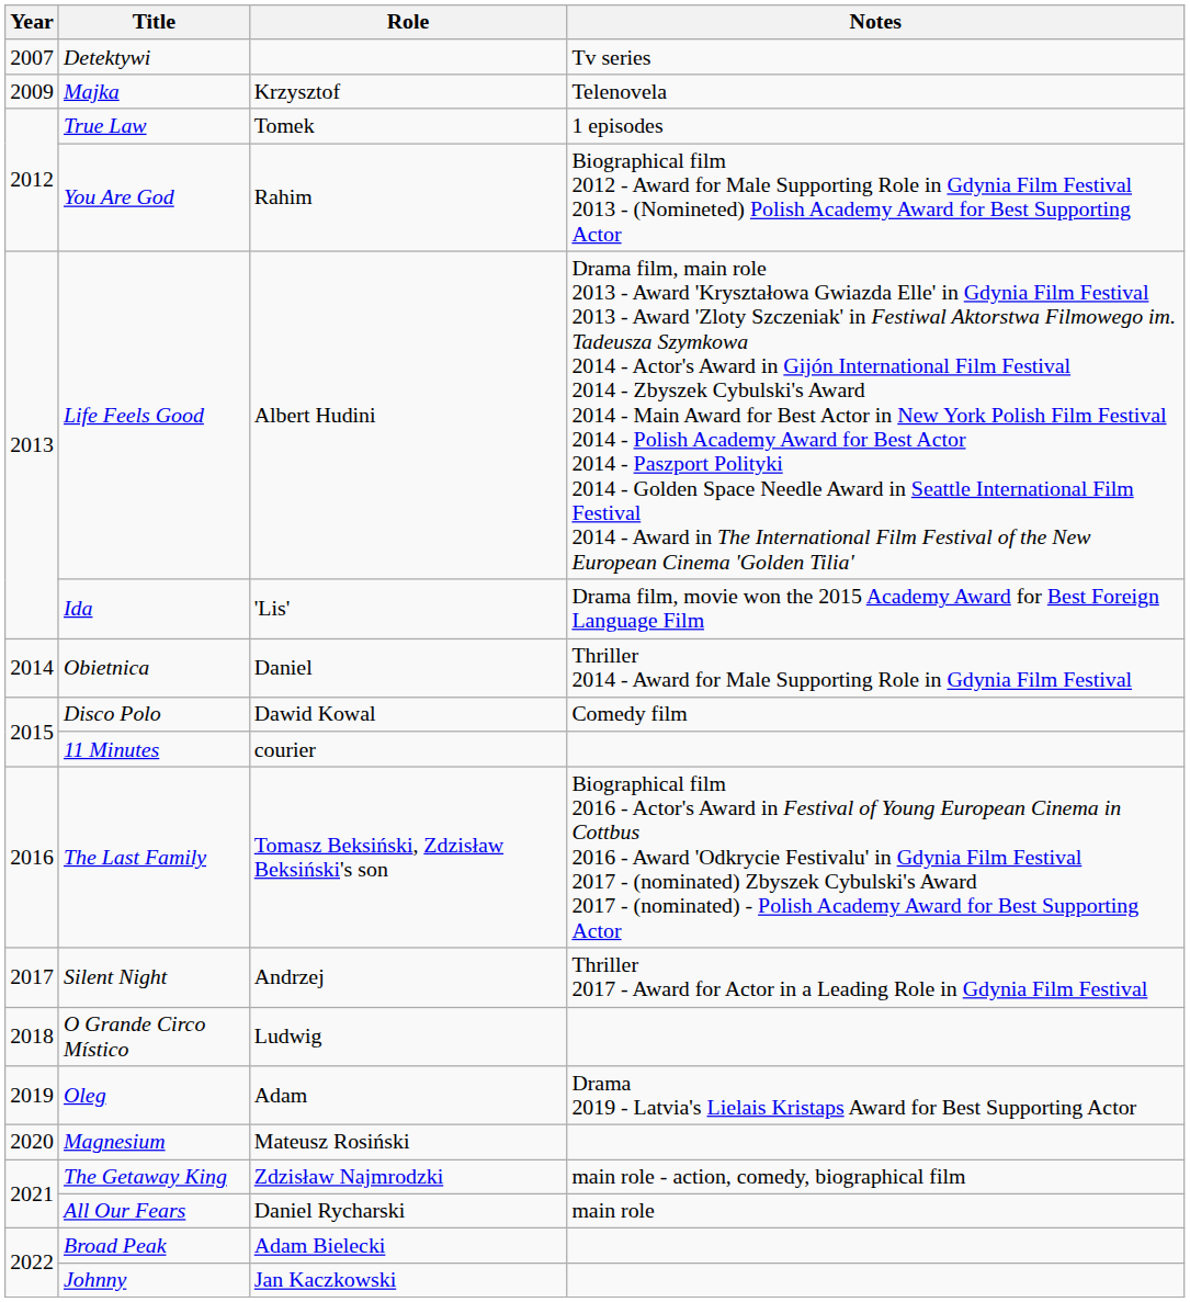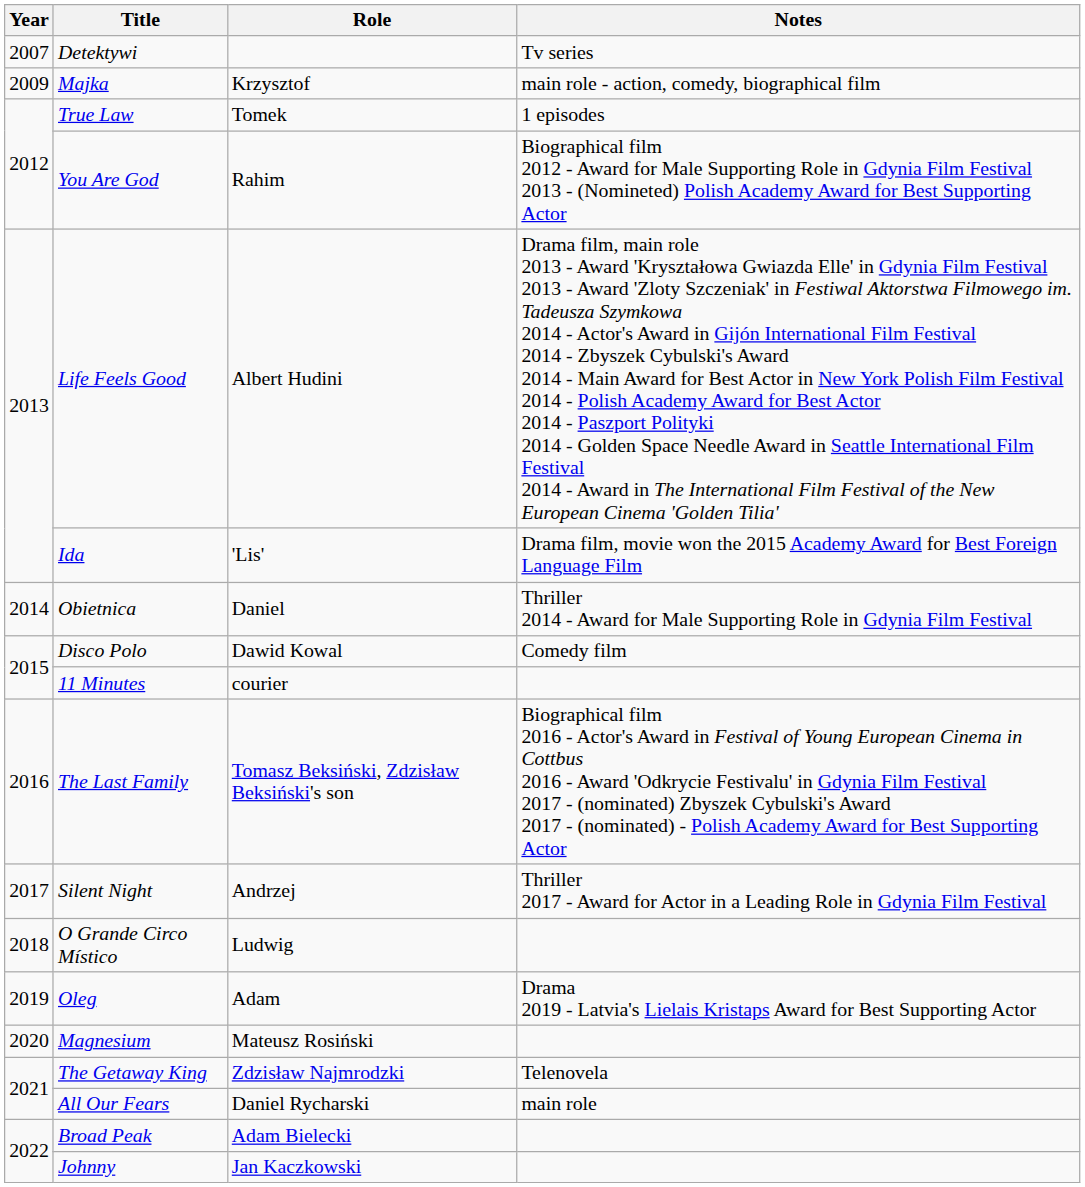Majka | Notes: Telenovela -> main role - action, comedy, biographical film
The Getaway King | Notes: main role - action, comedy, biographical film -> Telenovela
